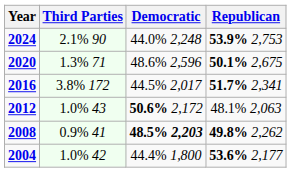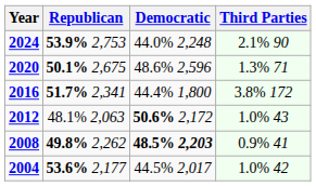columns swapped: Republican <-> Third Parties
2016 | Democratic: 44.5% 2,017 -> 44.4% 1,800
2004 | Democratic: 44.4% 1,800 -> 44.5% 2,017
